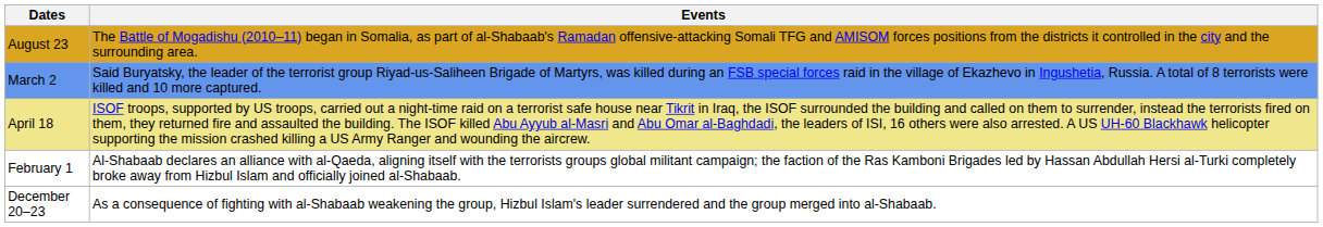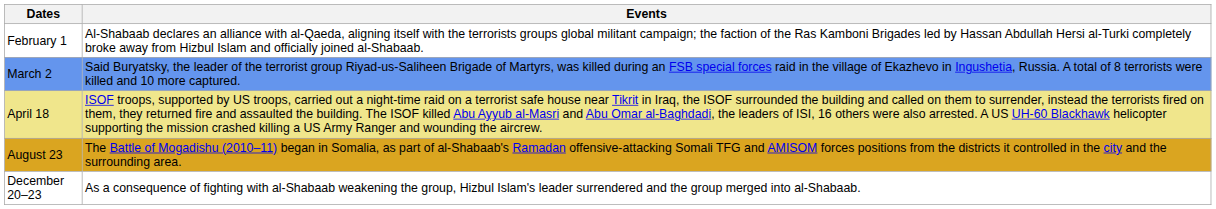rows swapped: February 1 <-> August 23
